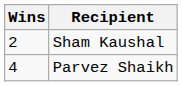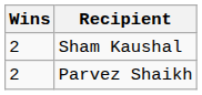Parvez Shaikh | Wins: 4 -> 2
